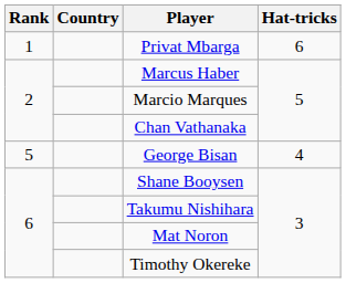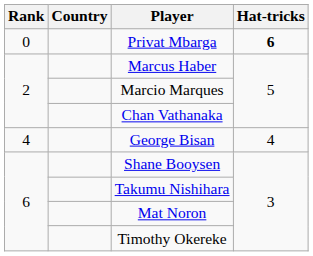Privat Mbarga | Rank: 1 -> 0
Privat Mbarga | Hat-tricks: normal -> bold
George Bisan | Rank: 5 -> 4
